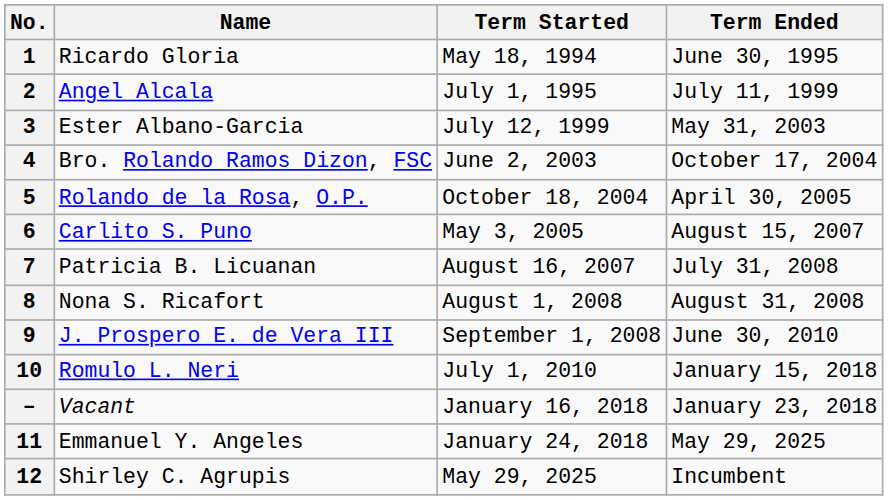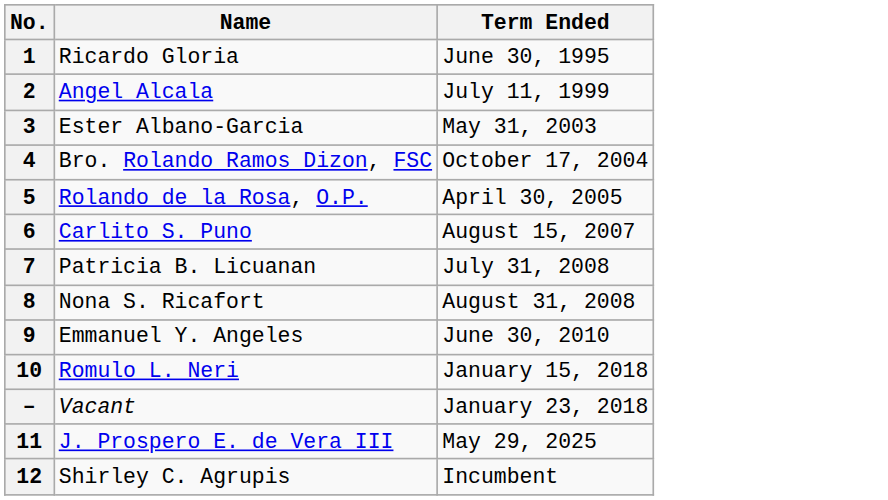- column: Term Started | May 18, 1994 | July 1, 1995 | July 12, 1999 | June 2, 2003 | October 18, 2004 | May 3, 2005 | August 16, 2007 | August 1, 2008 | September 1, 2008 | July 1, 2010 | January 16, 2018 | January 24, 2018 | May 29, 2025
9 | Name: J. Prospero E. de Vera III -> Emmanuel Y. Angeles
11 | Name: Emmanuel Y. Angeles -> J. Prospero E. de Vera III
